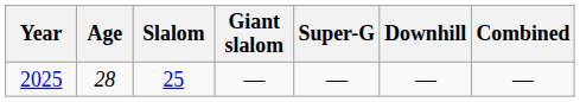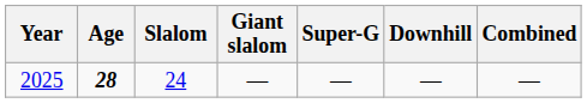2025 | Age: normal -> bold
2025 | Slalom: 25 -> 24
